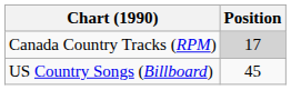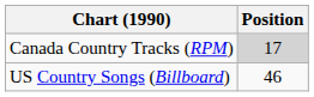US Country Songs (Billboard) | Position: 45 -> 46
